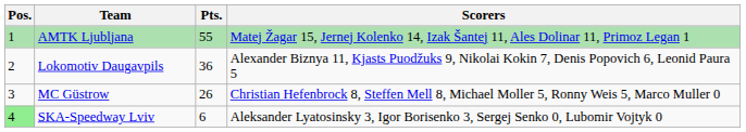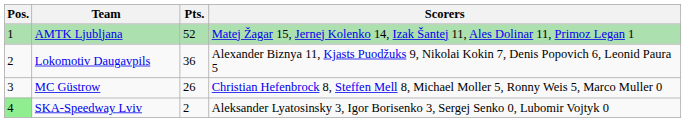AMTK Ljubljana | Pts.: 55 -> 52
SKA-Speedway Lviv | Pts.: 6 -> 2
